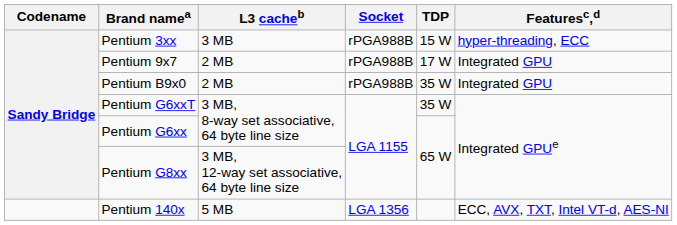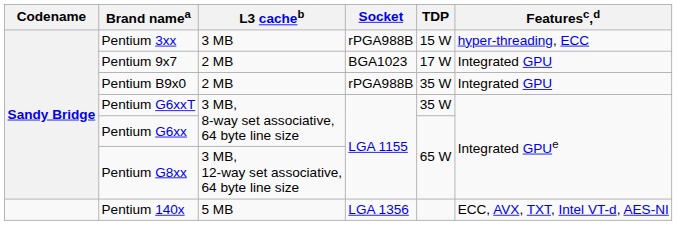Pentium 9x7 | Socket: rPGA988B -> BGA1023
